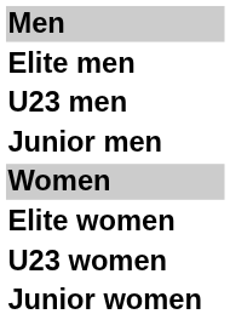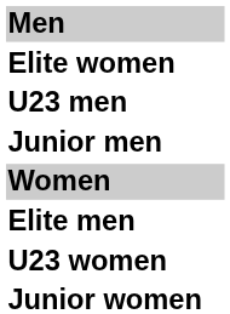rows swapped: Elite men <-> Elite women
